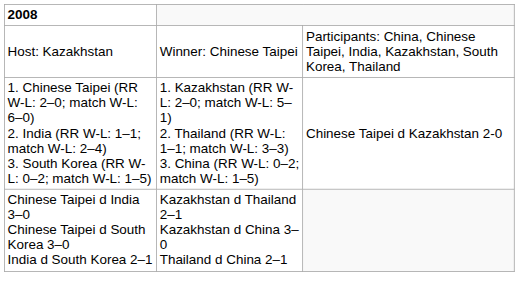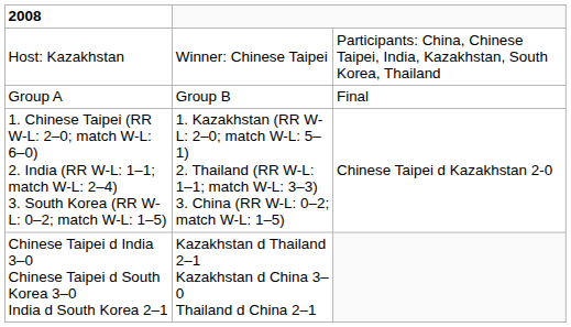+ row: Group A | Group B | Final
